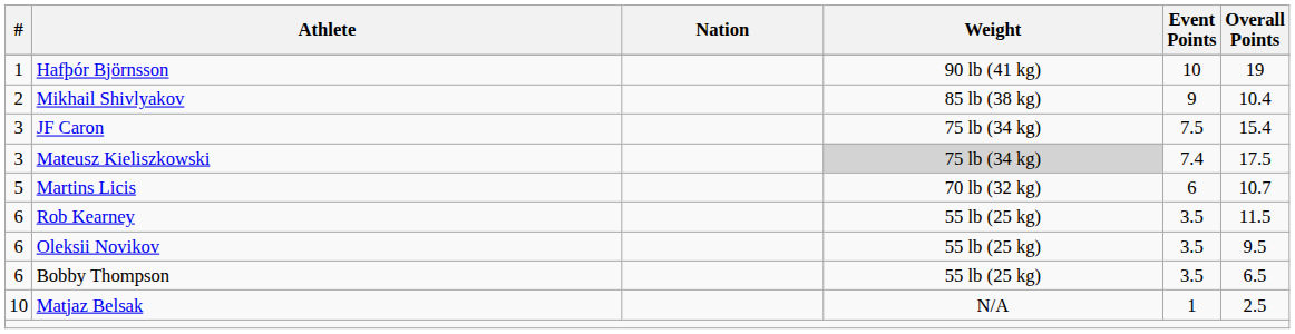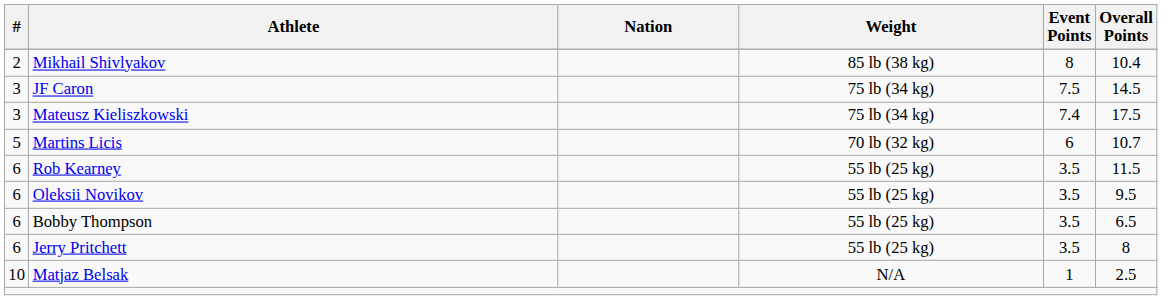- row: 1 | Hafþór Björnsson | 90 lb (41 kg) | 10 | 19
Mikhail Shivlyakov | Event Points: 9 -> 8
JF Caron | Overall Points: 15.4 -> 14.5
Mateusz Kieliszkowski | Weight: lightgrey background -> no background
+ row: 6 | Jerry Pritchett | 55 lb (25 kg) | 3.5 | 8
